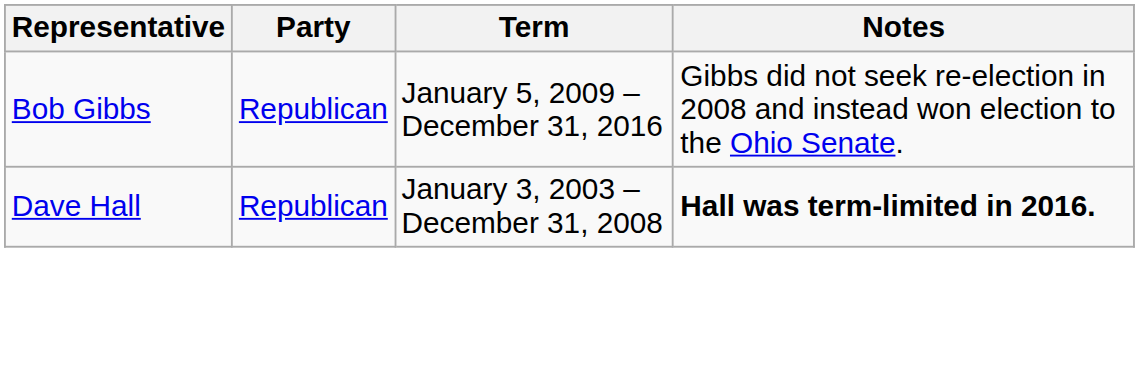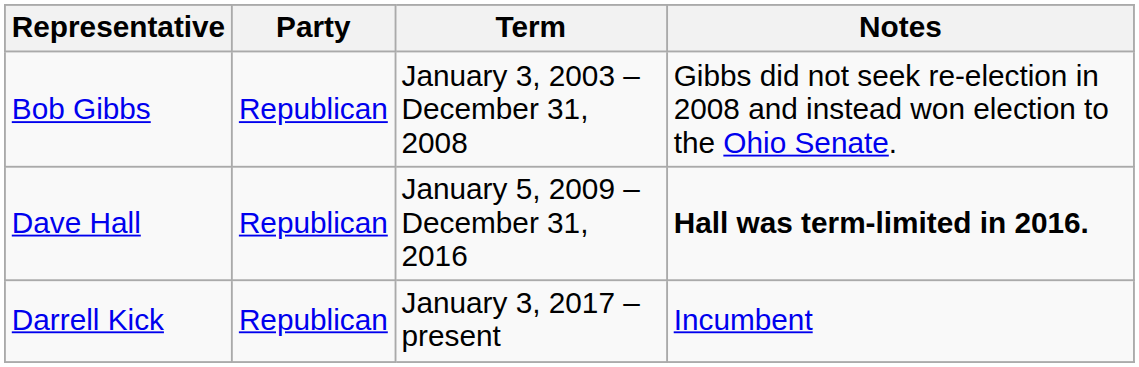Bob Gibbs | Term: January 5, 2009 – December 31, 2016 -> January 3, 2003 – December 31, 2008
Dave Hall | Term: January 3, 2003 – December 31, 2008 -> January 5, 2009 – December 31, 2016
+ row: Darrell Kick | Republican | January 3, 2017 – present | Incumbent
